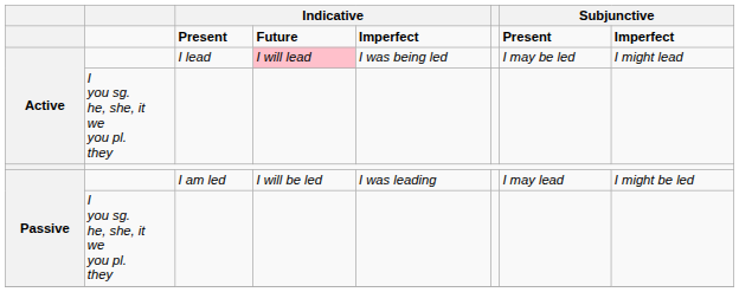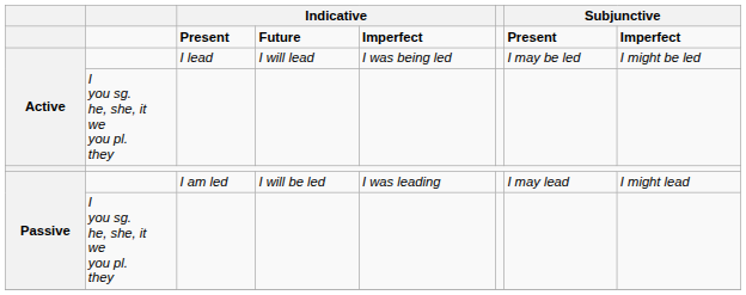I lead | column 4: pink background -> no background
I lead | column 8: I might lead -> I might be led
I am led | column 8: I might be led -> I might lead
